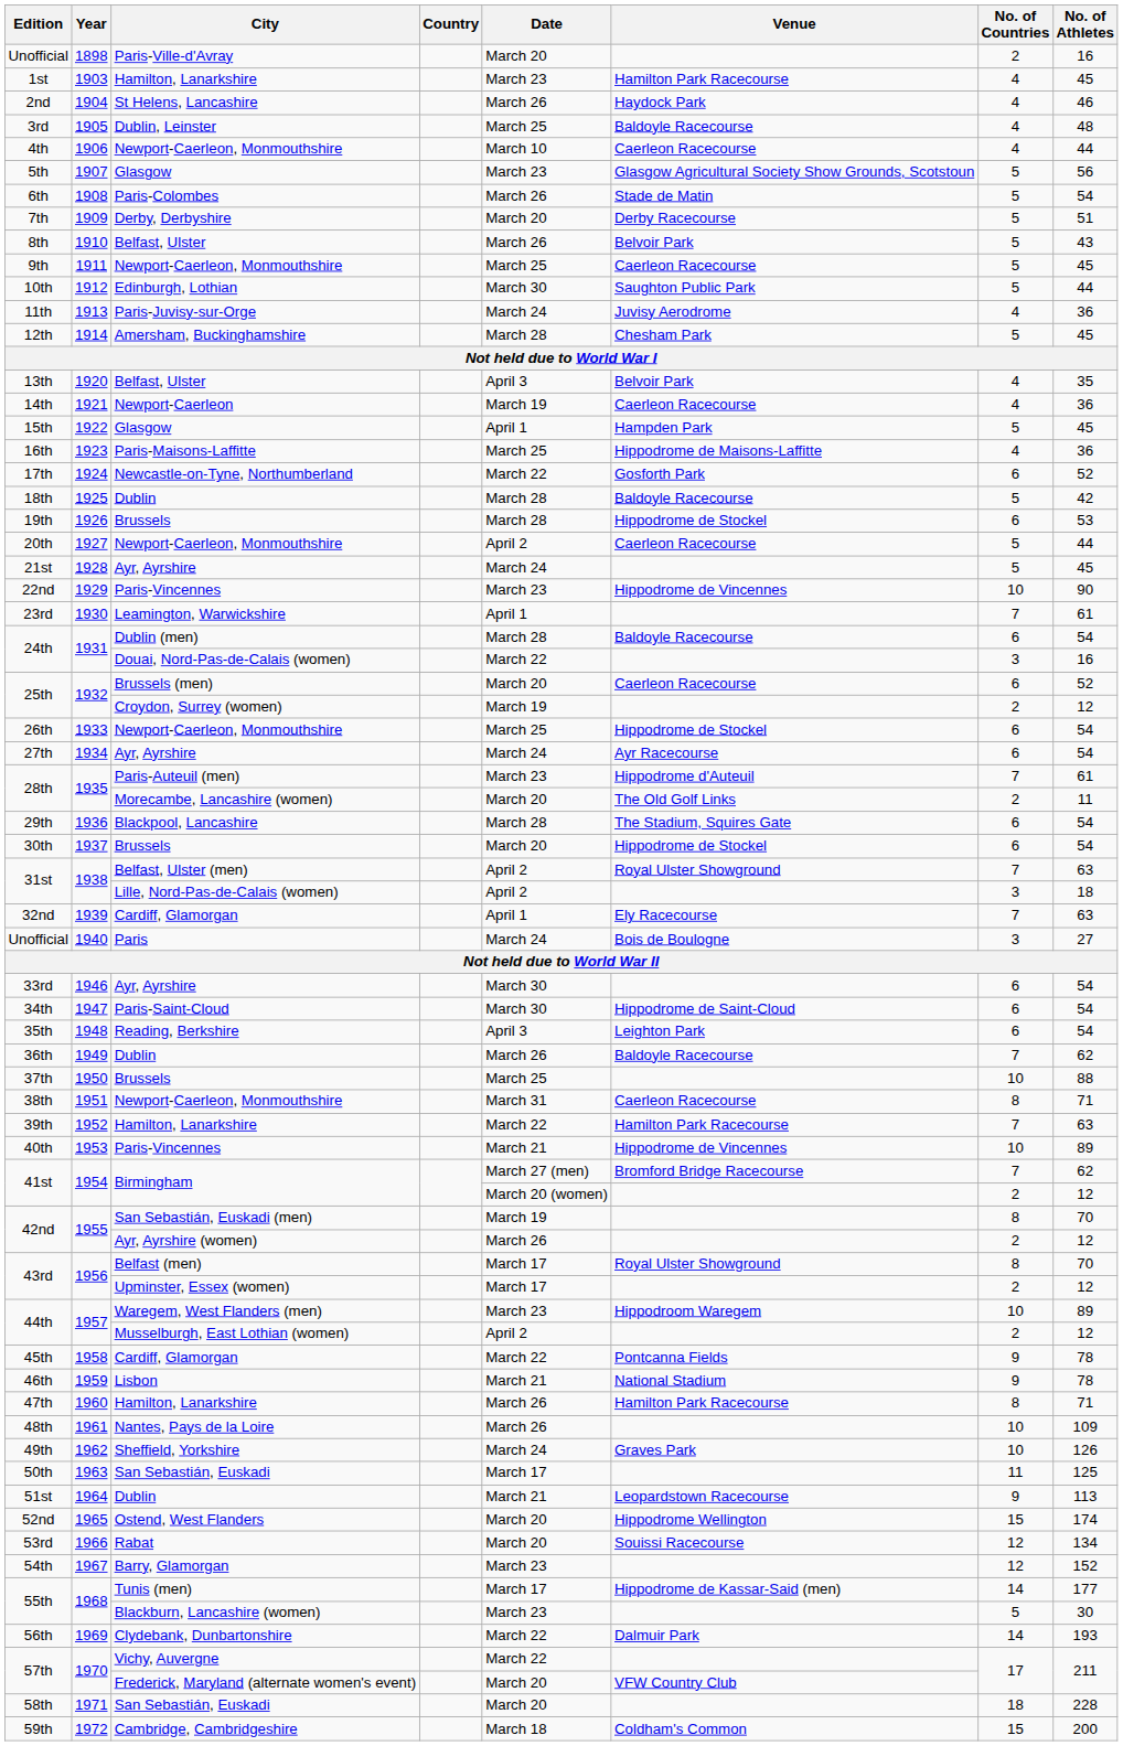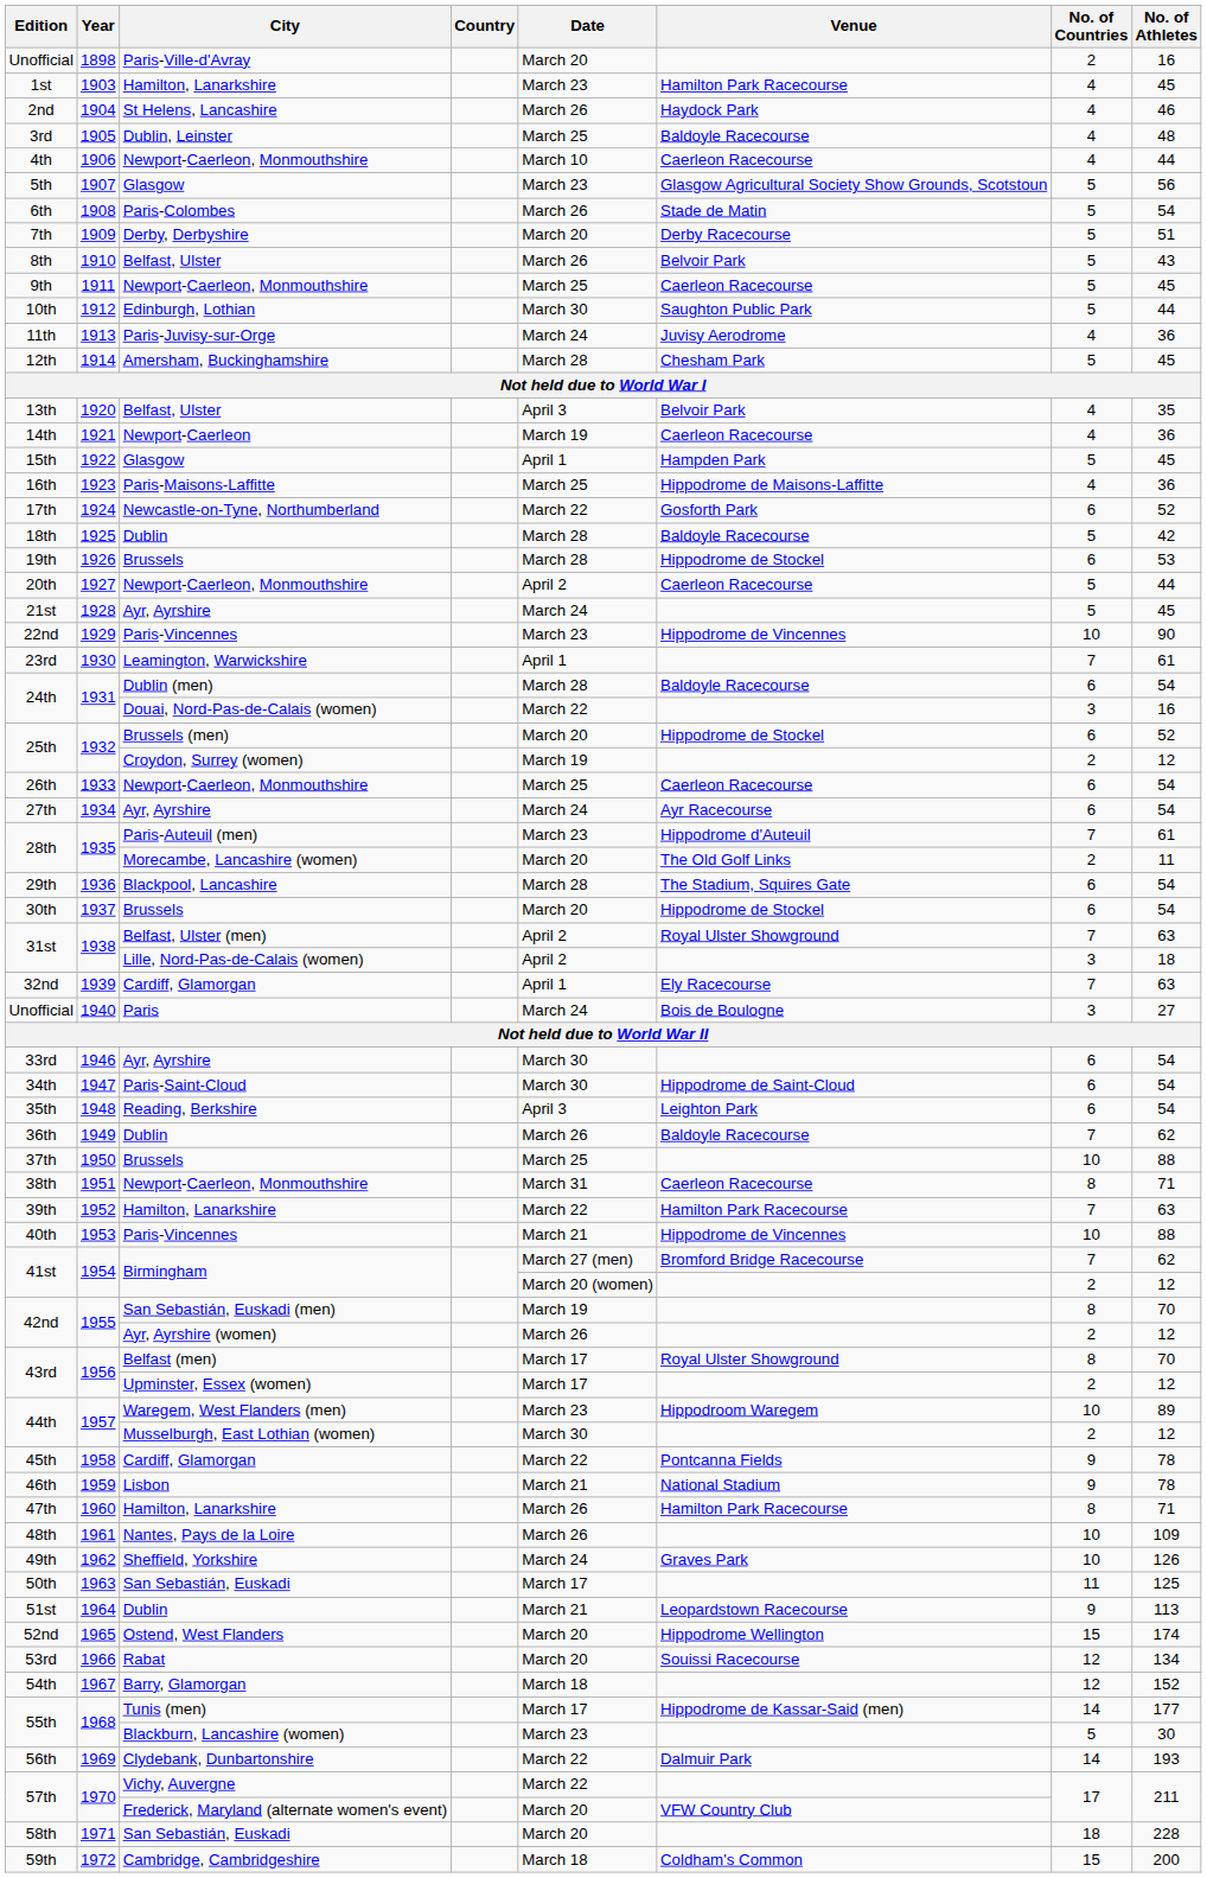1932 / Brussels (men) | Venue: Caerleon Racecourse -> Hippodrome de Stockel
1933 | Venue: Hippodrome de Stockel -> Caerleon Racecourse
1953 | No. of Athletes: 89 -> 88
1957 / Musselburgh, East Lothian (women) | Date: April 2 -> March 30
1967 | Date: March 23 -> March 18
